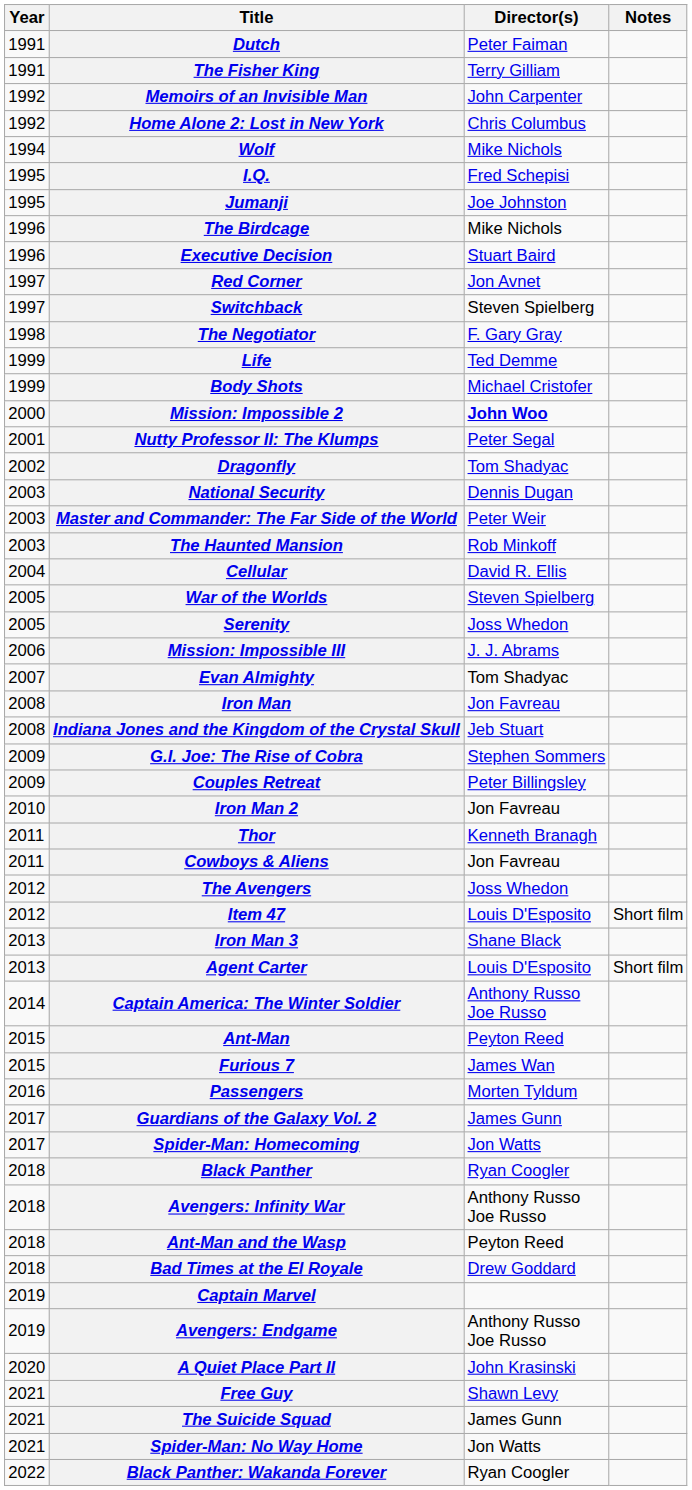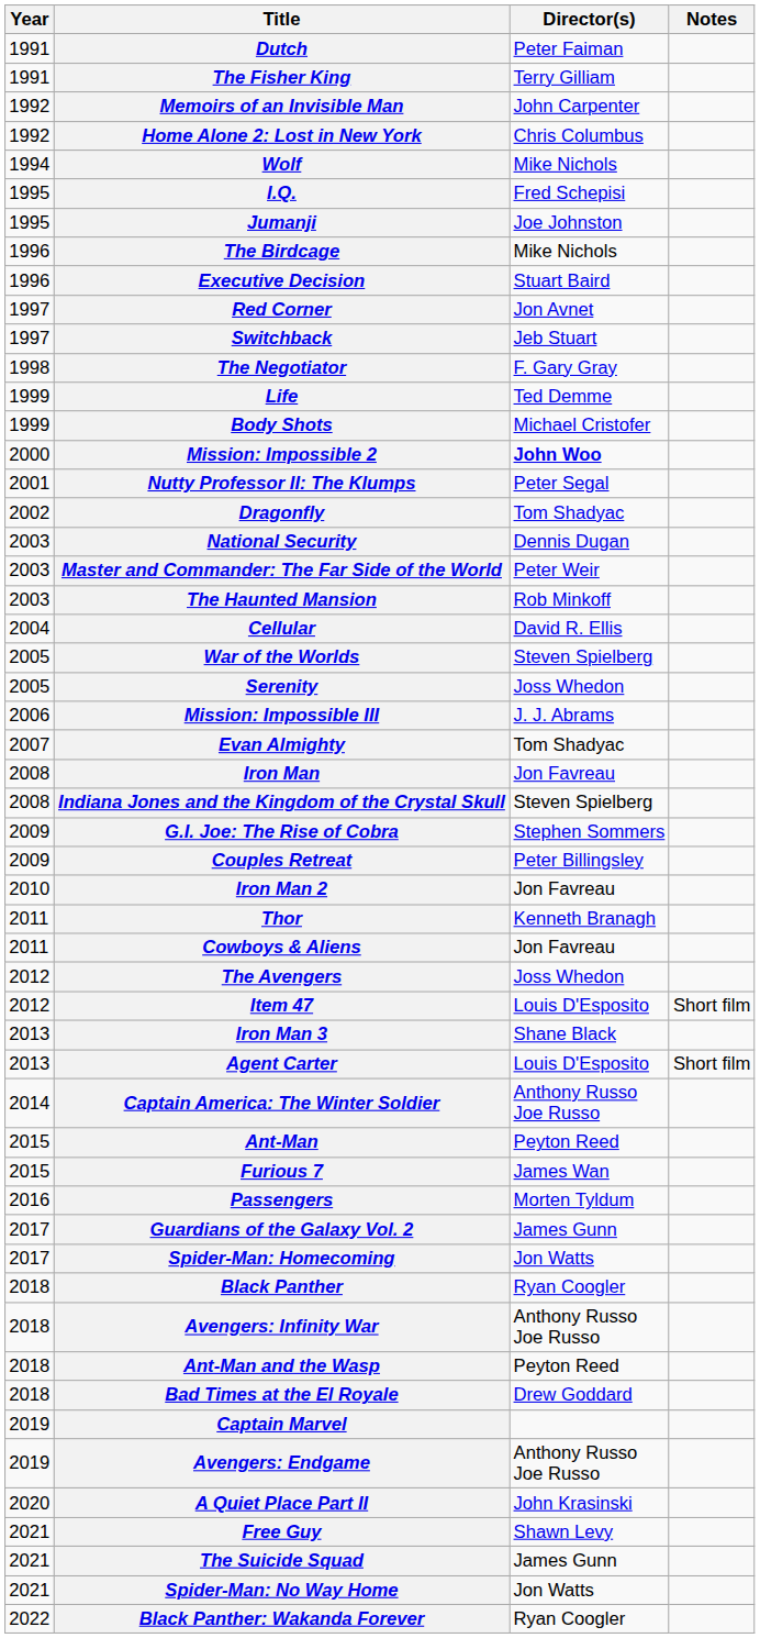Switchback | Director(s): Steven Spielberg -> Jeb Stuart
Indiana Jones and the Kingdom of the Crystal Skull | Director(s): Jeb Stuart -> Steven Spielberg
